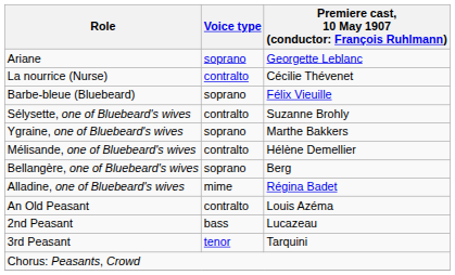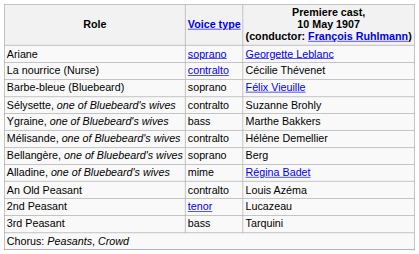Ygraine, one of Bluebeard's wives | Voice type: soprano -> bass
2nd Peasant | Voice type: bass -> tenor
3rd Peasant | Voice type: tenor -> bass
